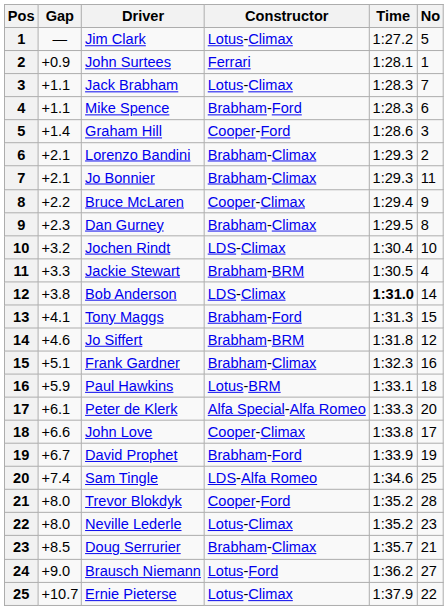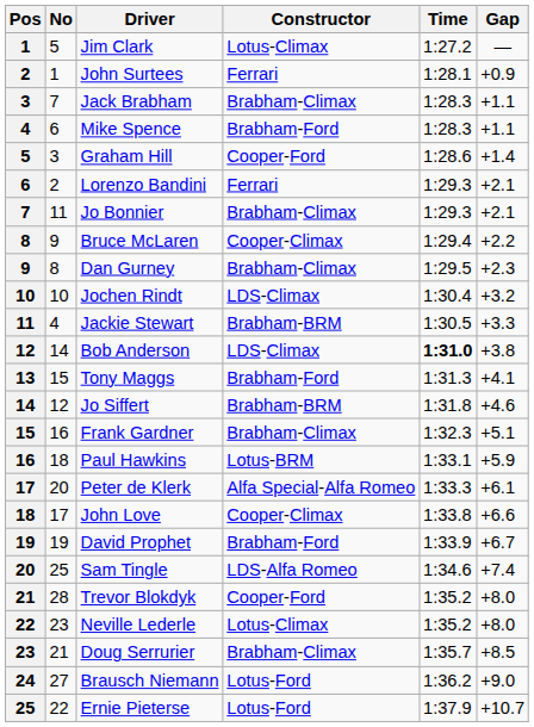columns swapped: No <-> Gap
Jack Brabham | Constructor: Lotus-Climax -> Brabham-Climax
Lorenzo Bandini | Constructor: Brabham-Climax -> Ferrari
Ernie Pieterse | Constructor: Lotus-Climax -> Lotus-Ford
